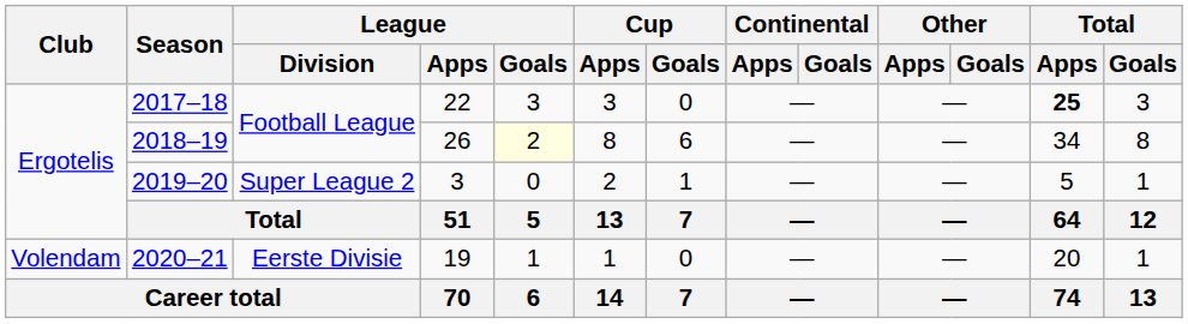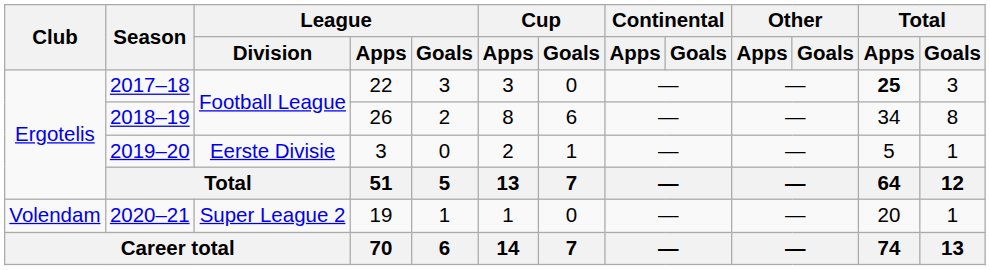2018–19 | League / Goals: lightyellow background -> no background
2019–20 | League / Division: Super League 2 -> Eerste Divisie
2020–21 | League / Division: Eerste Divisie -> Super League 2
